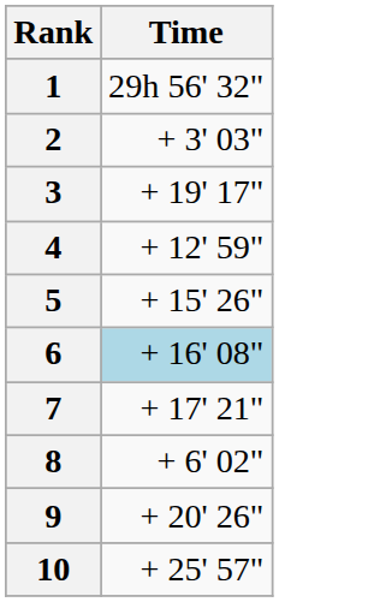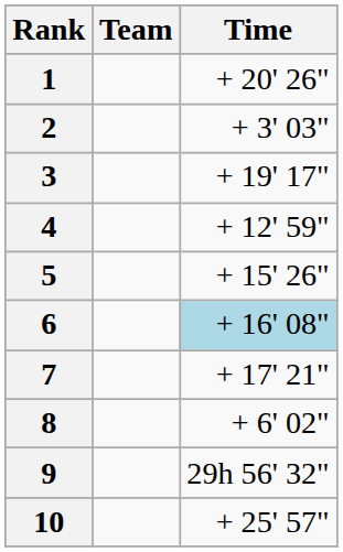+ column: Team
1 | Time: 29h 56' 32" -> + 20' 26"
9 | Time: + 20' 26" -> 29h 56' 32"
